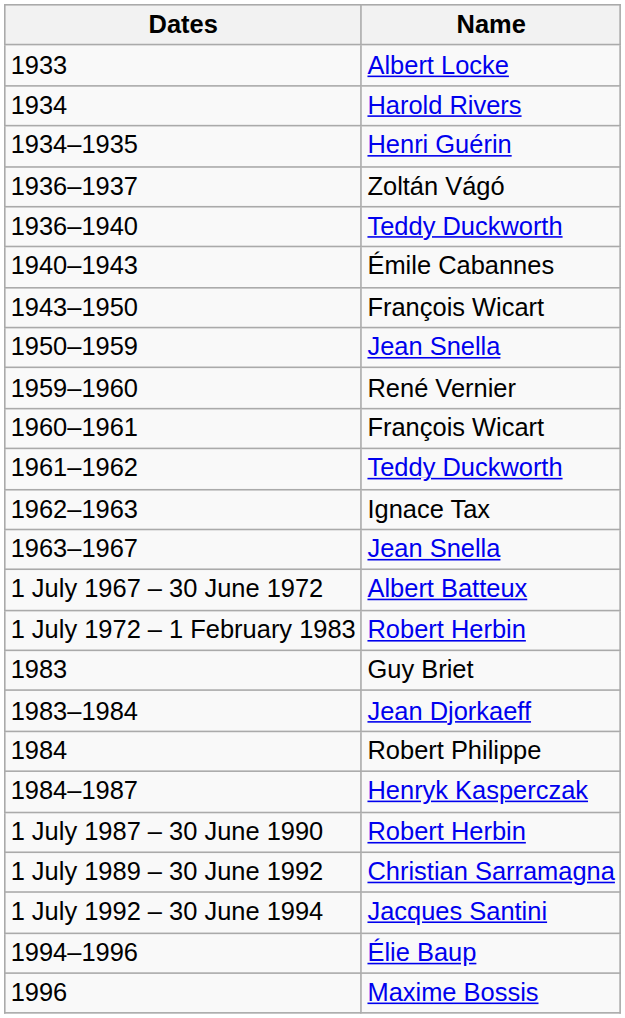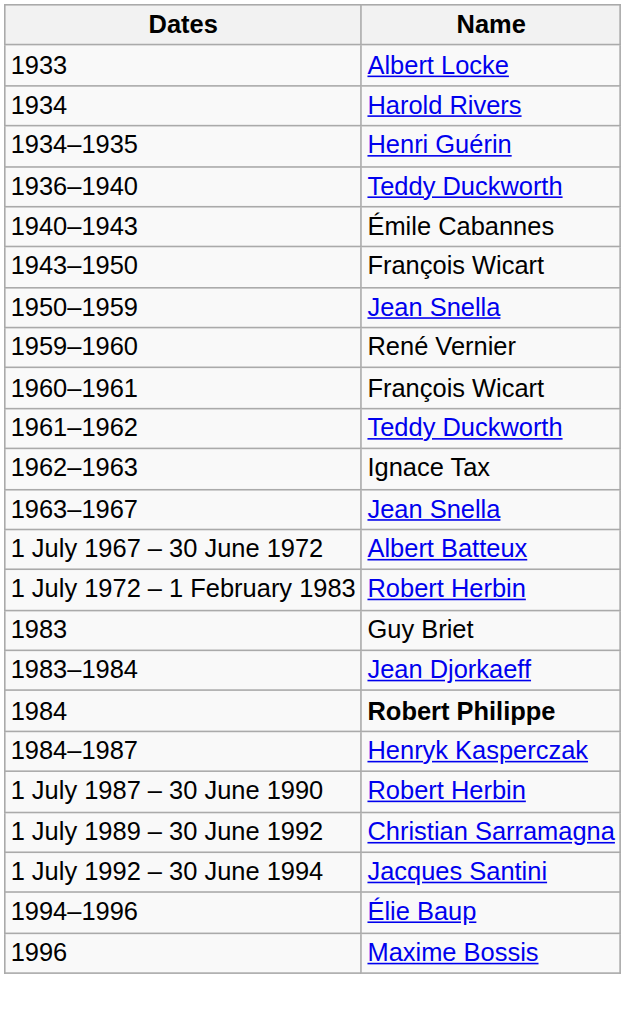- row: 1936–1937 | Zoltán Vágó
1984 | Name: normal -> bold
